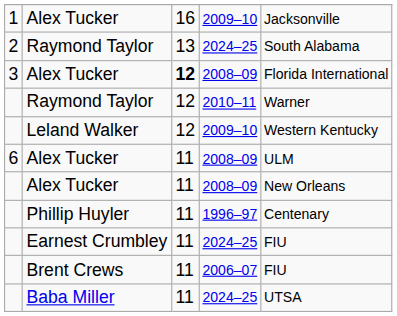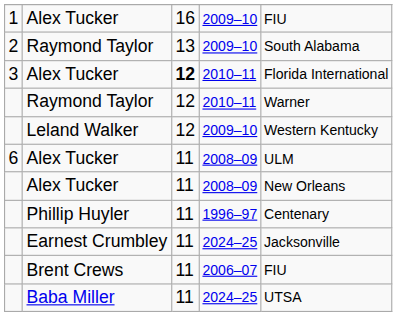1 / Alex Tucker | column 5: Jacksonville -> FIU
2 / Raymond Taylor | column 4: 2024–25 -> 2009–10
3 / Alex Tucker | column 4: 2008–09 -> 2010–11
Earnest Crumbley | column 5: FIU -> Jacksonville
